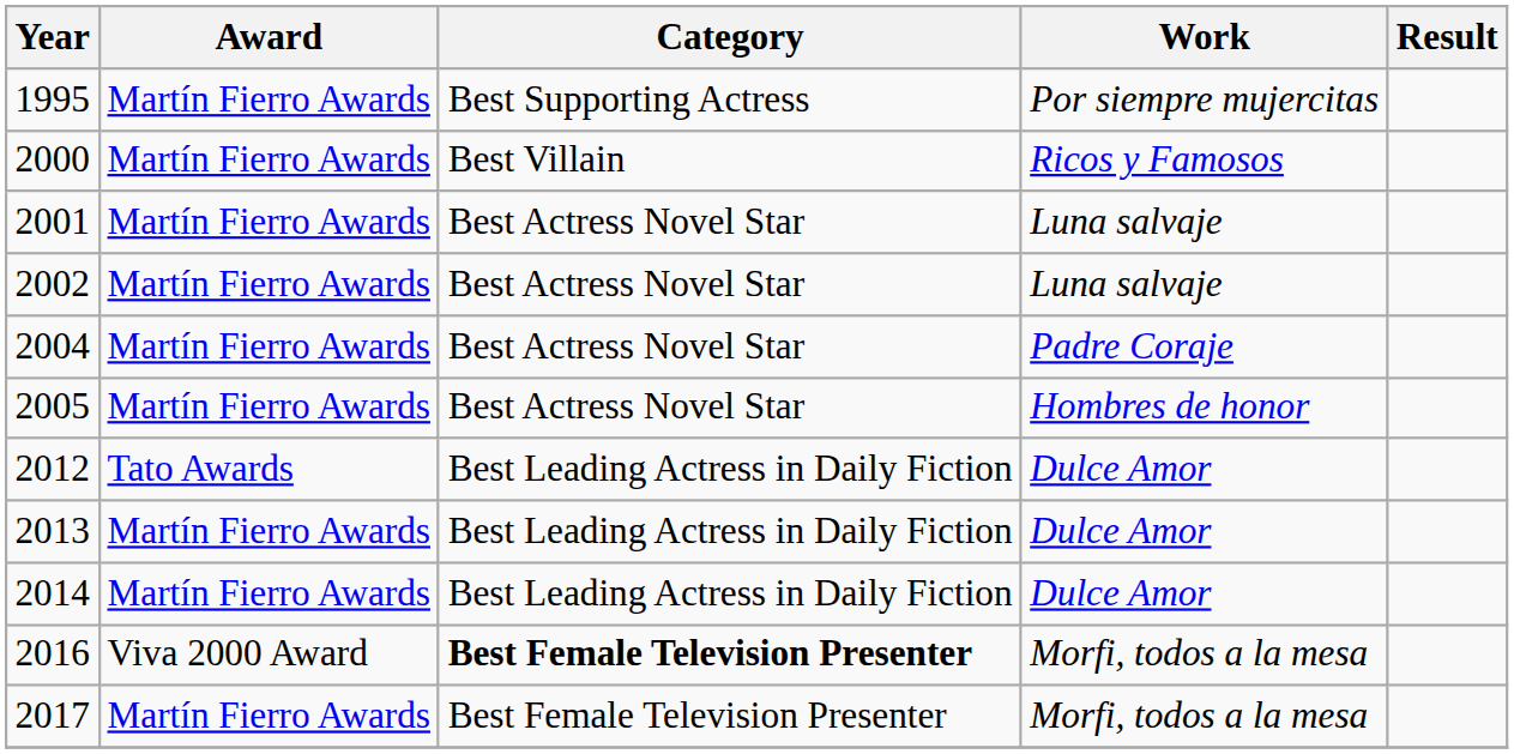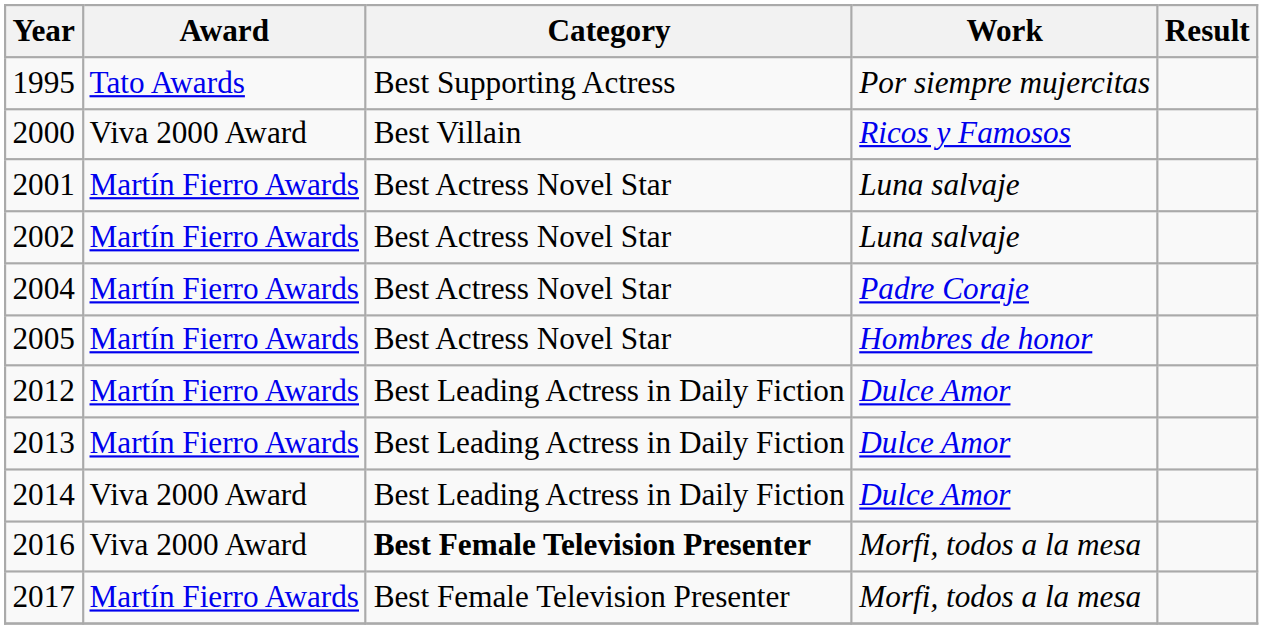1995 | Award: Martín Fierro Awards -> Tato Awards
2000 | Award: Martín Fierro Awards -> Viva 2000 Award
2012 | Award: Tato Awards -> Martín Fierro Awards
2014 | Award: Martín Fierro Awards -> Viva 2000 Award
